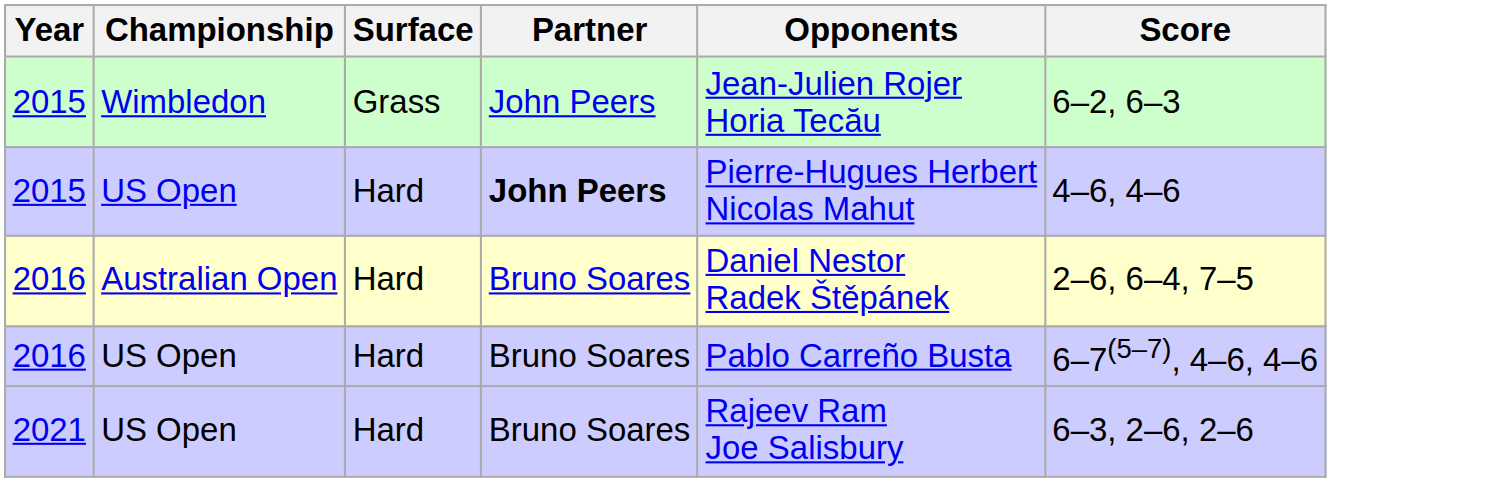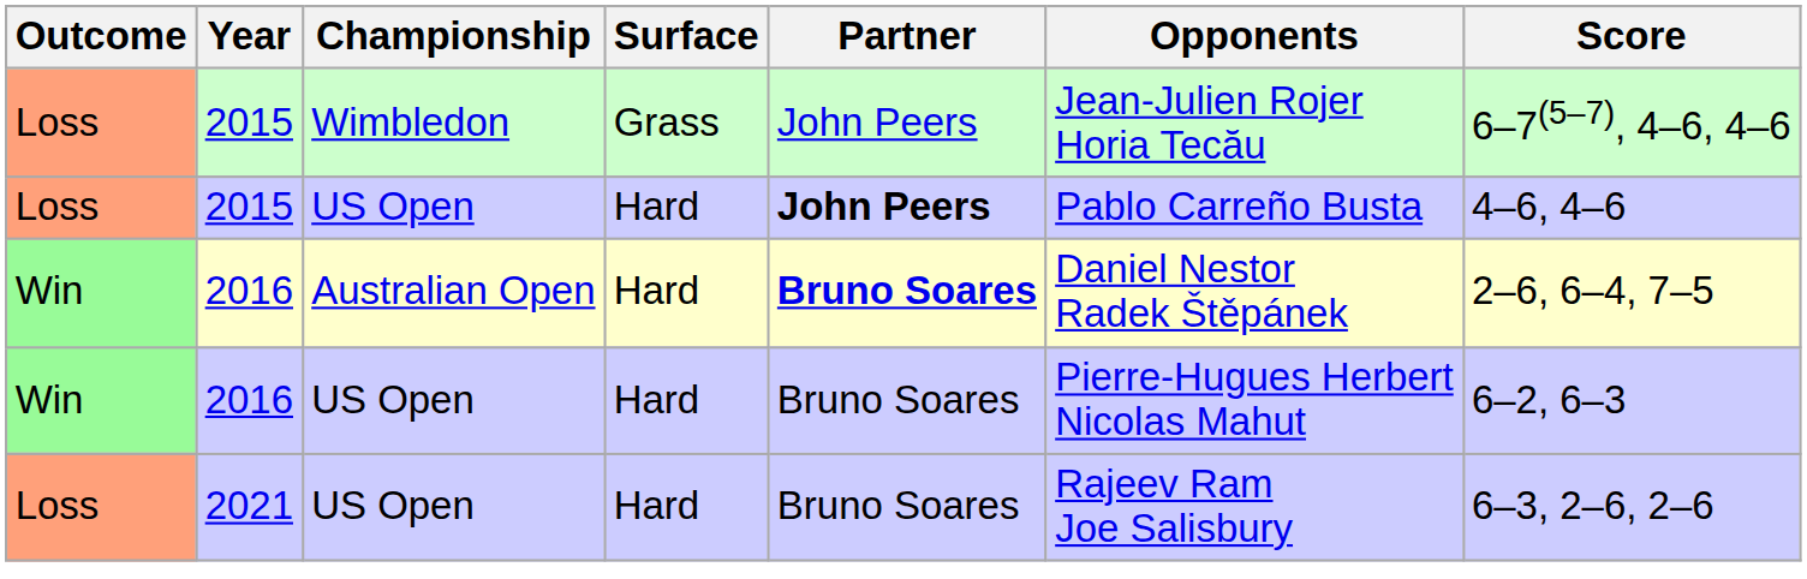+ column: Outcome | Loss | Loss | Win | Win | Loss
2015 / Wimbledon | Score: 6–2, 6–3 -> 6–7(5–7), 4–6, 4–6
2015 / US Open | Opponents: Pierre-Hugues Herbert Nicolas Mahut -> Pablo Carreño Busta
2016 / Australian Open | Partner: normal -> bold
2016 / US Open | Opponents: Pablo Carreño Busta -> Pierre-Hugues Herbert Nicolas Mahut
2016 / US Open | Score: 6–7(5–7), 4–6, 4–6 -> 6–2, 6–3
